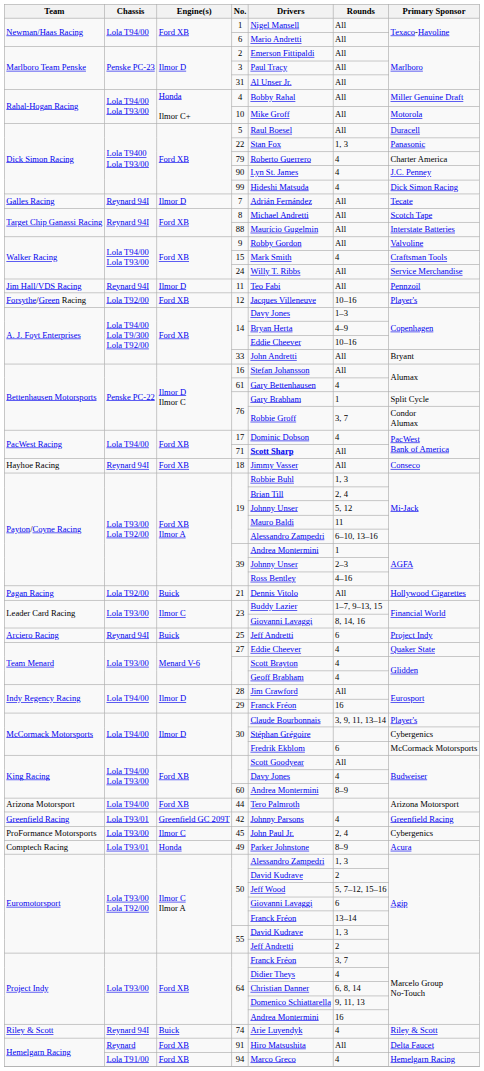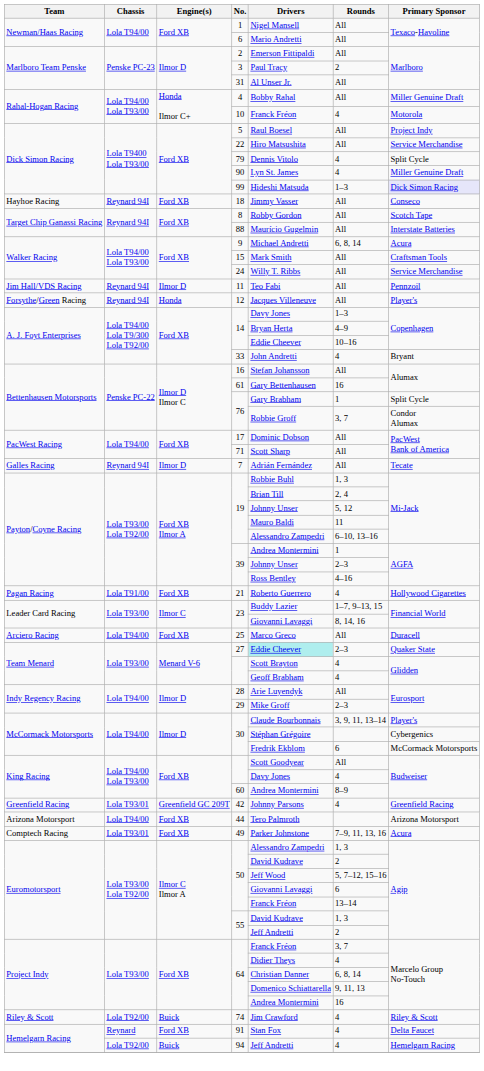3 | Rounds: All -> 2
10 | Drivers: Mike Groff -> Franck Fréon
10 | Rounds: All -> 4
5 | Primary Sponsor: Duracell -> Project Indy
22 | Drivers: Stan Fox -> Hiro Matsushita
22 | Rounds: 1, 3 -> All
22 | Primary Sponsor: Panasonic -> Service Merchandise
79 | Drivers: Roberto Guerrero -> Dennis Vitolo
79 | Primary Sponsor: Charter America -> Split Cycle
90 | Primary Sponsor: J.C. Penney -> Miller Genuine Draft
99 | Rounds: 4 -> 1–3
99 | Primary Sponsor: no background -> lavender background
rows swapped: 7 <-> 18
8 | Drivers: Michael Andretti -> Robby Gordon
9 | Drivers: Robby Gordon -> Michael Andretti
9 | Rounds: All -> 6, 8, 14
9 | Primary Sponsor: Valvoline -> Acura
15 | Rounds: 4 -> All
12 | Chassis: Lola T92/00 -> Reynard 94I
12 | Engine(s): Ford XB -> Honda
12 | Rounds: 10–16 -> All
33 | Rounds: All -> 4
61 | Rounds: 4 -> 16
17 | Rounds: 4 -> All
71 | Drivers: bold -> normal
21 | Chassis: Lola T92/00 -> Lola T91/00
21 | Engine(s): Buick -> Ford XB
21 | Drivers: Dennis Vitolo -> Roberto Guerrero
21 | Rounds: All -> 4
25 | Chassis: Reynard 94I -> Lola T94/00
25 | Engine(s): Buick -> Ford XB
25 | Drivers: Jeff Andretti -> Marco Greco
25 | Rounds: 6 -> All
25 | Primary Sponsor: Project Indy -> Duracell
27 | Drivers: no background -> paleturquoise background
27 | Rounds: 4 -> 2–3
28 | Drivers: Jim Crawford -> Arie Luyendyk
29 | Drivers: Franck Fréon -> Mike Groff
29 | Rounds: 16 -> 2–3
rows swapped: 42 <-> 44
- row: ProFormance Motorsports | Lola T93/00 | Ilmor C | 45 | John Paul Jr. | 2, 4 | Cybergenics
49 | Engine(s): Honda -> Ford XB
49 | Rounds: 8–9 -> 7–9, 11, 13, 16
74 | Chassis: Reynard 94I -> Lola T92/00
74 | Drivers: Arie Luyendyk -> Jim Crawford
91 | Drivers: Hiro Matsushita -> Stan Fox
91 | Rounds: All -> 4
94 | Chassis: Lola T91/00 -> Lola T92/00
94 | Engine(s): Ford XB -> Buick
94 | Drivers: Marco Greco -> Jeff Andretti
